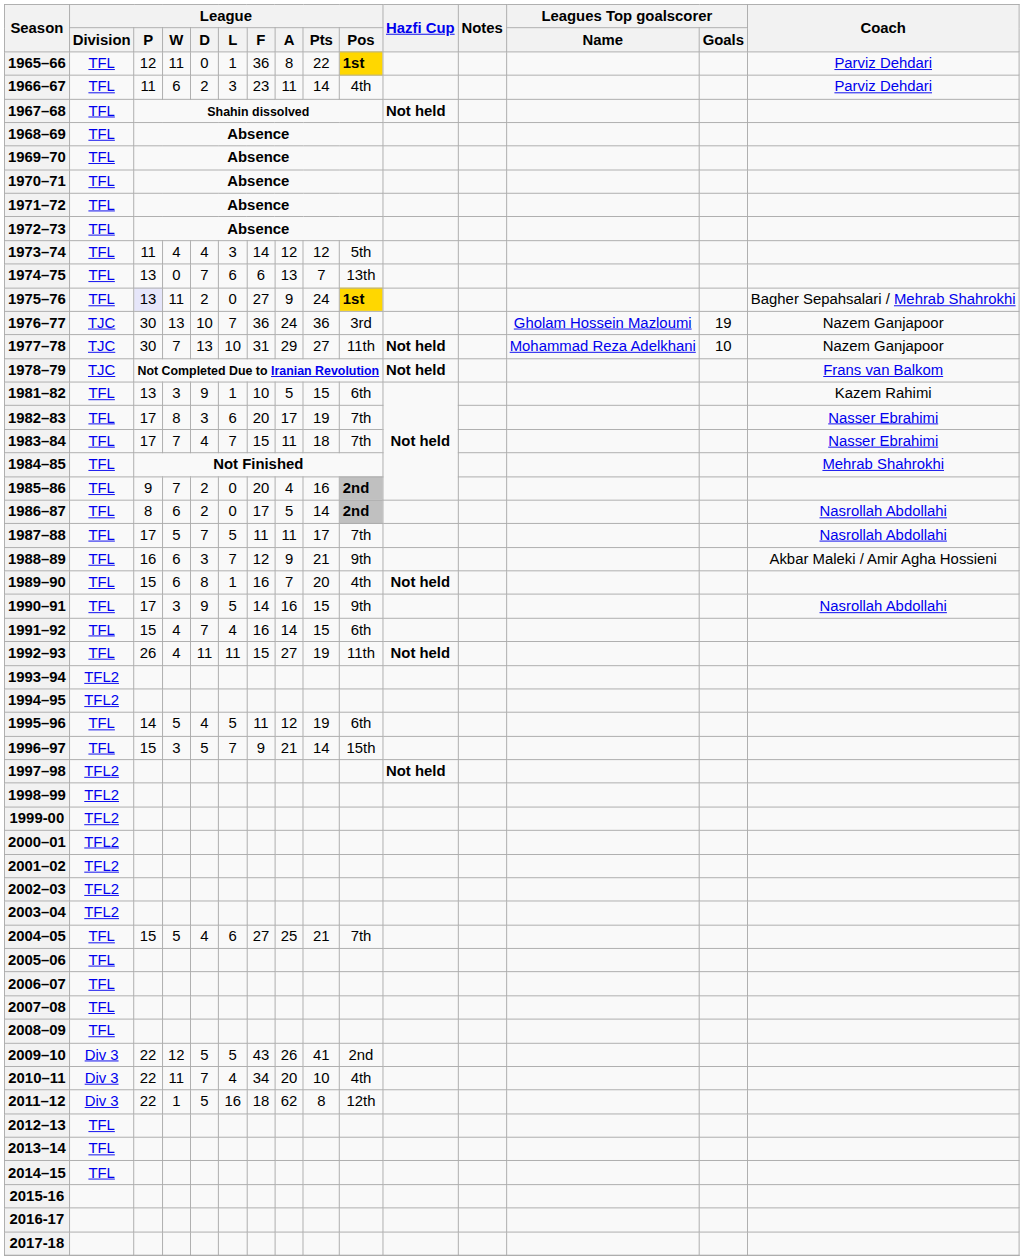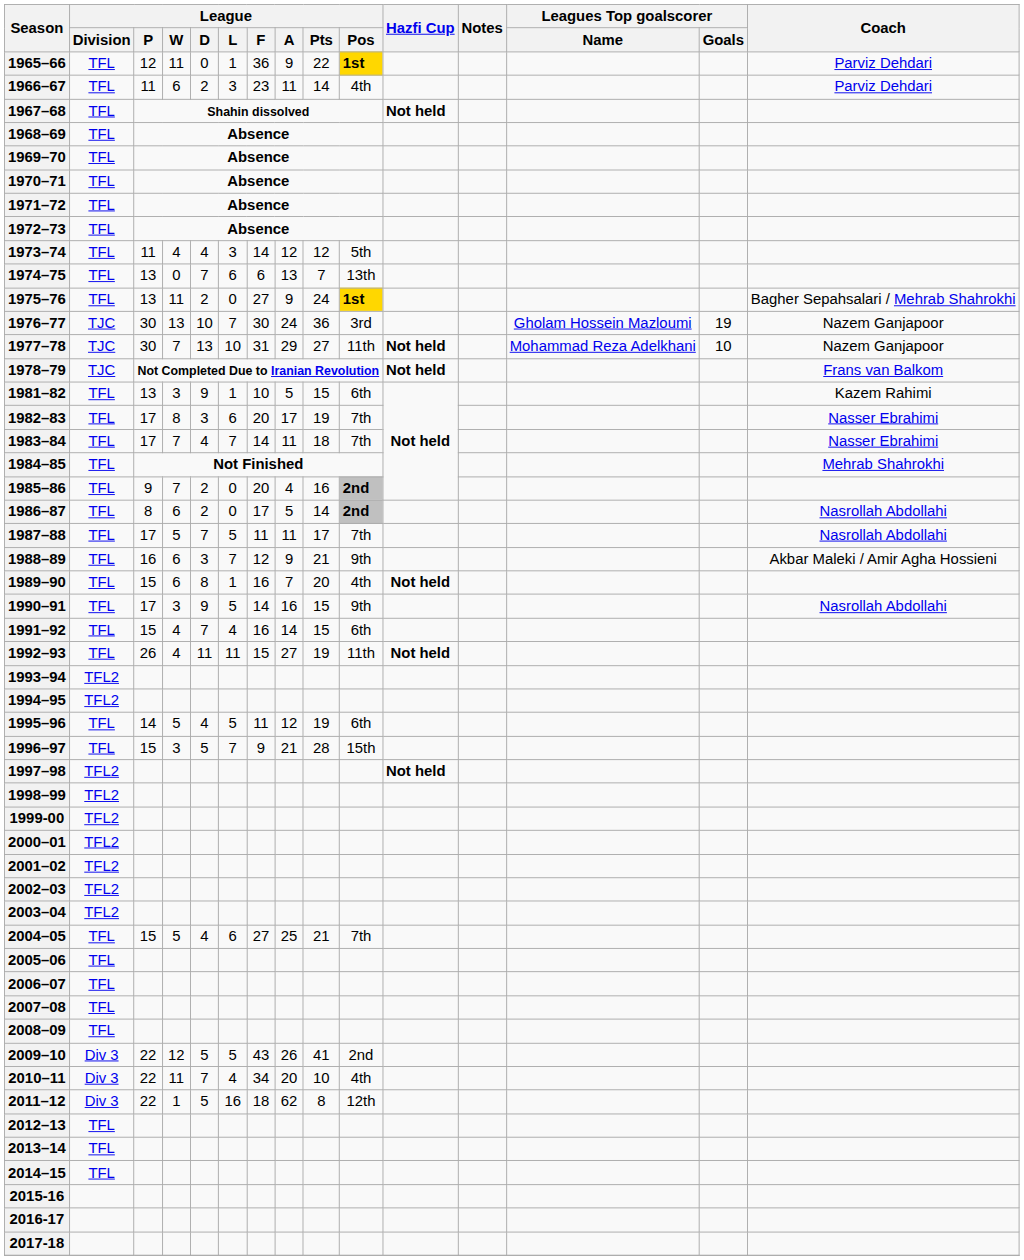1965–66 | League / A: 8 -> 9
1975–76 | League / P: lavender background -> no background
1976–77 | League / F: 36 -> 30
1983–84 | League / F: 15 -> 14
1996–97 | League / Pts: 14 -> 28
